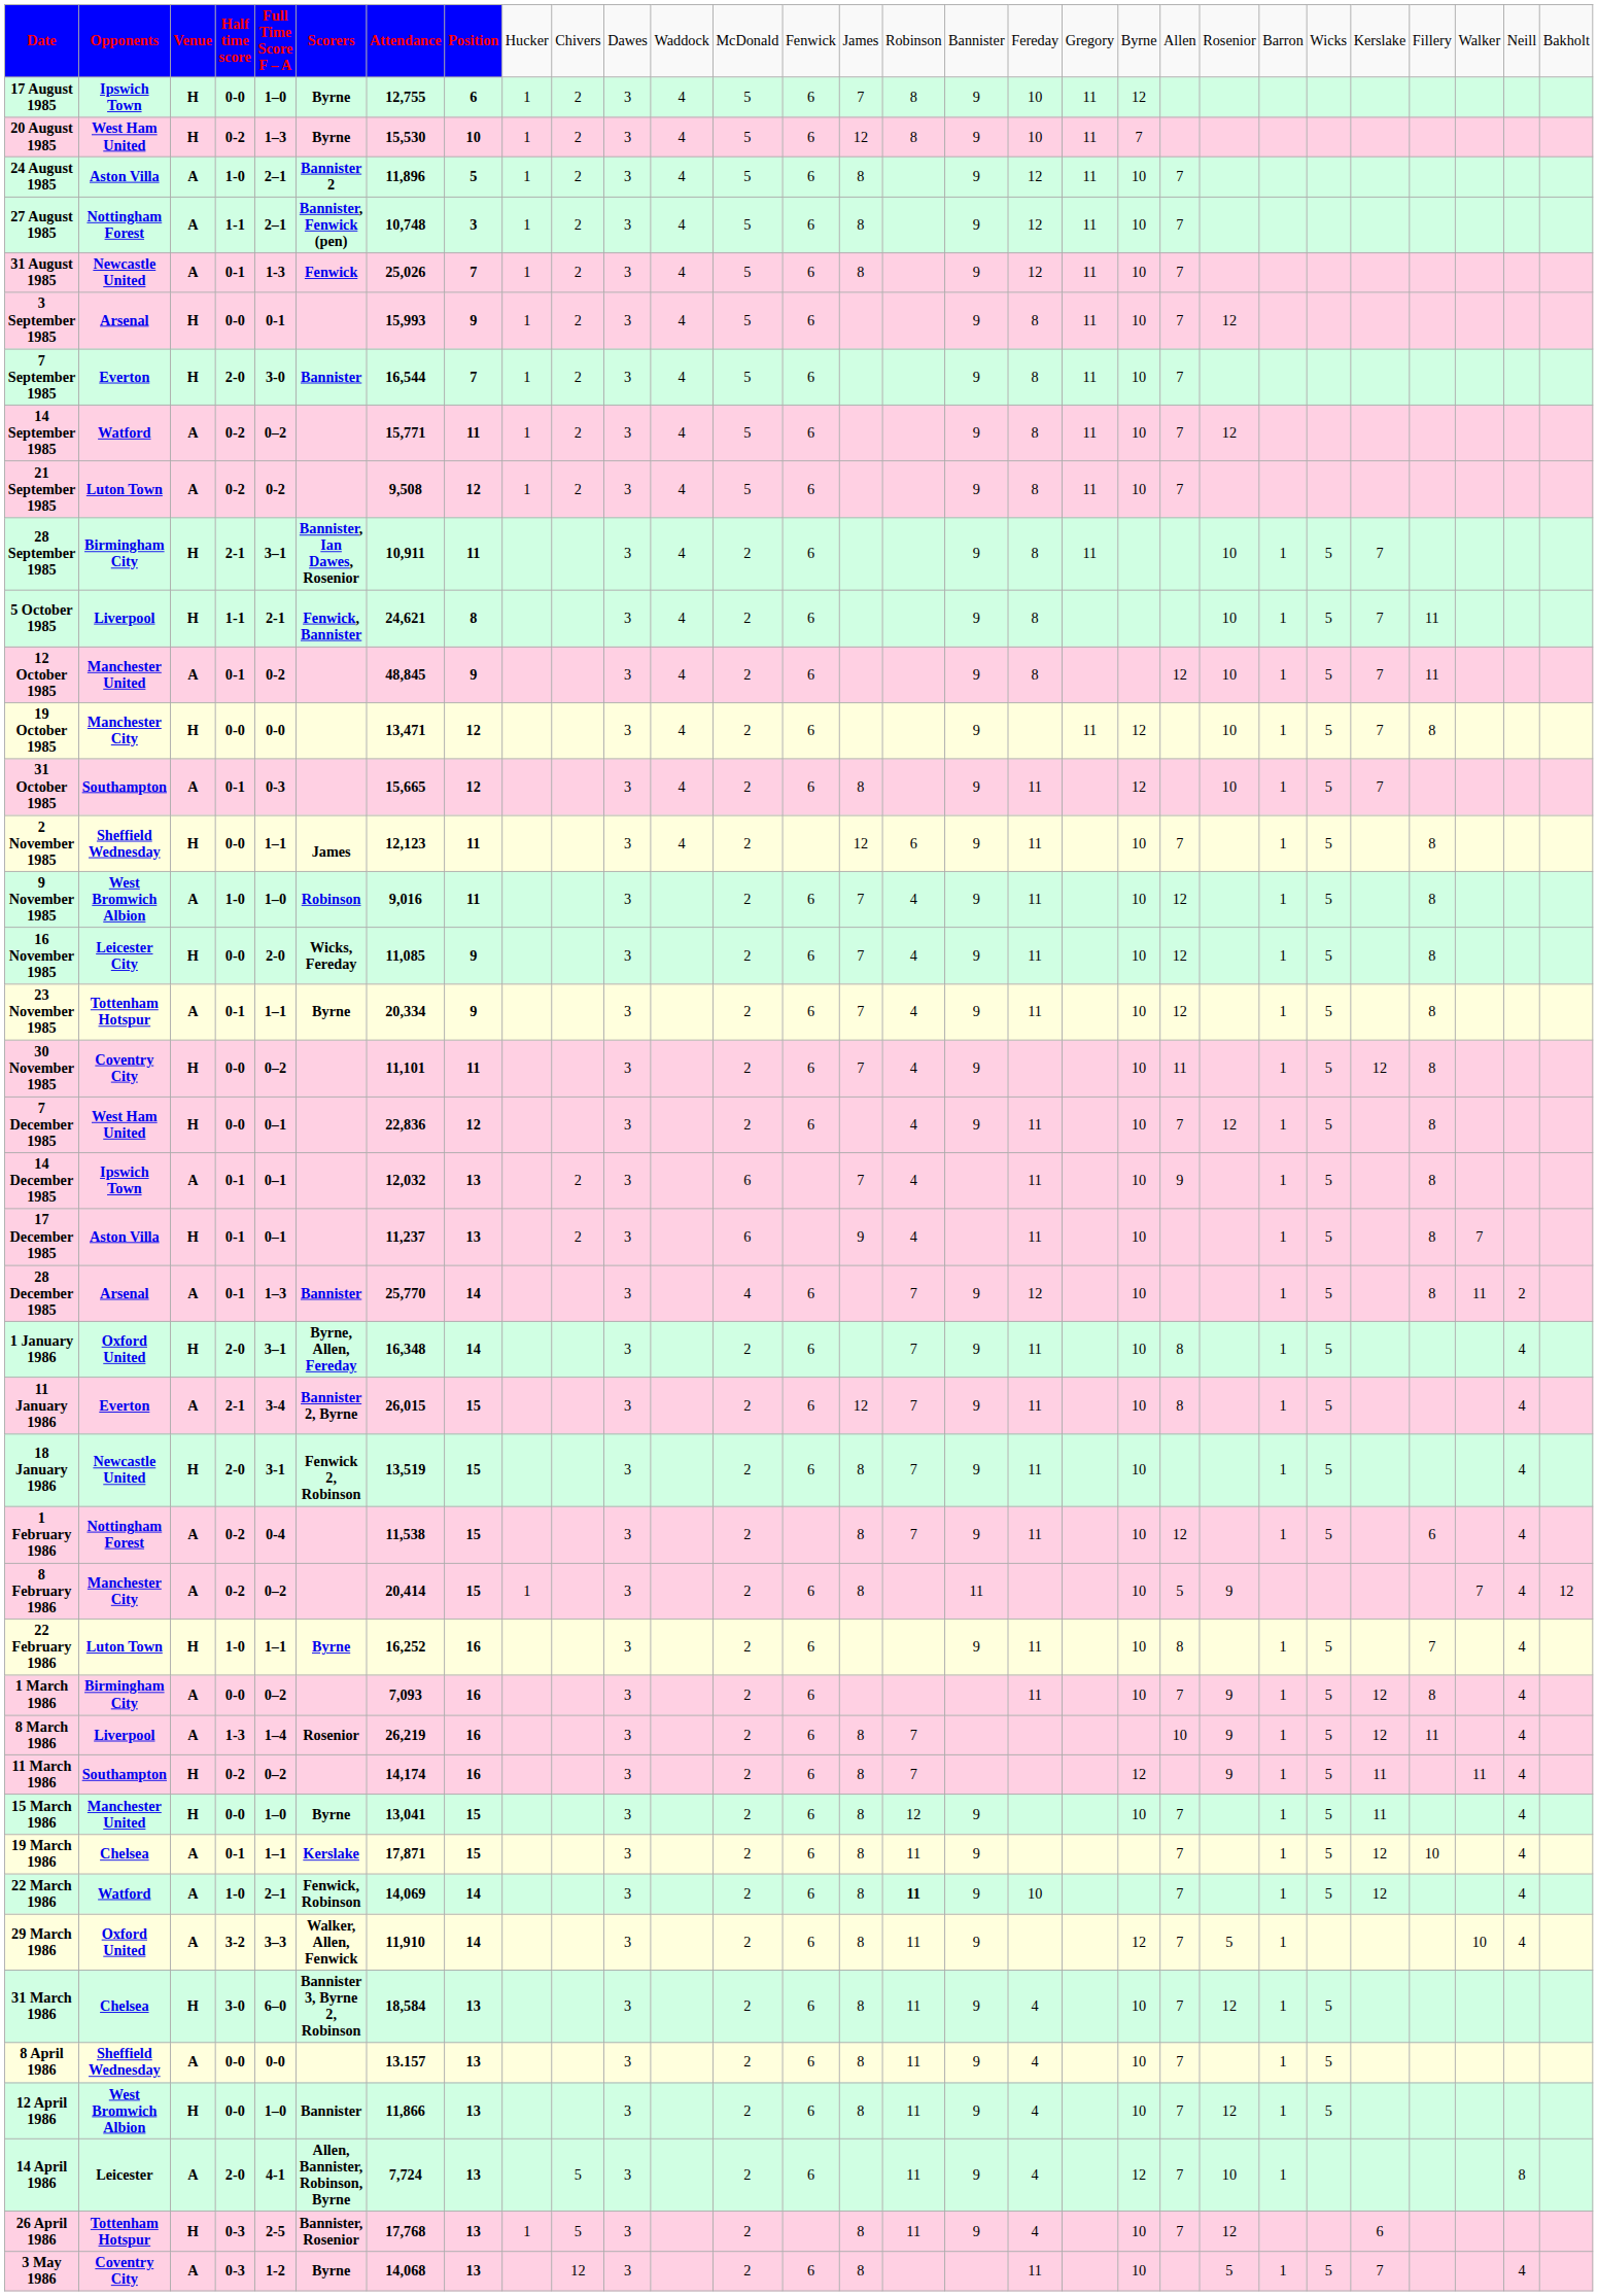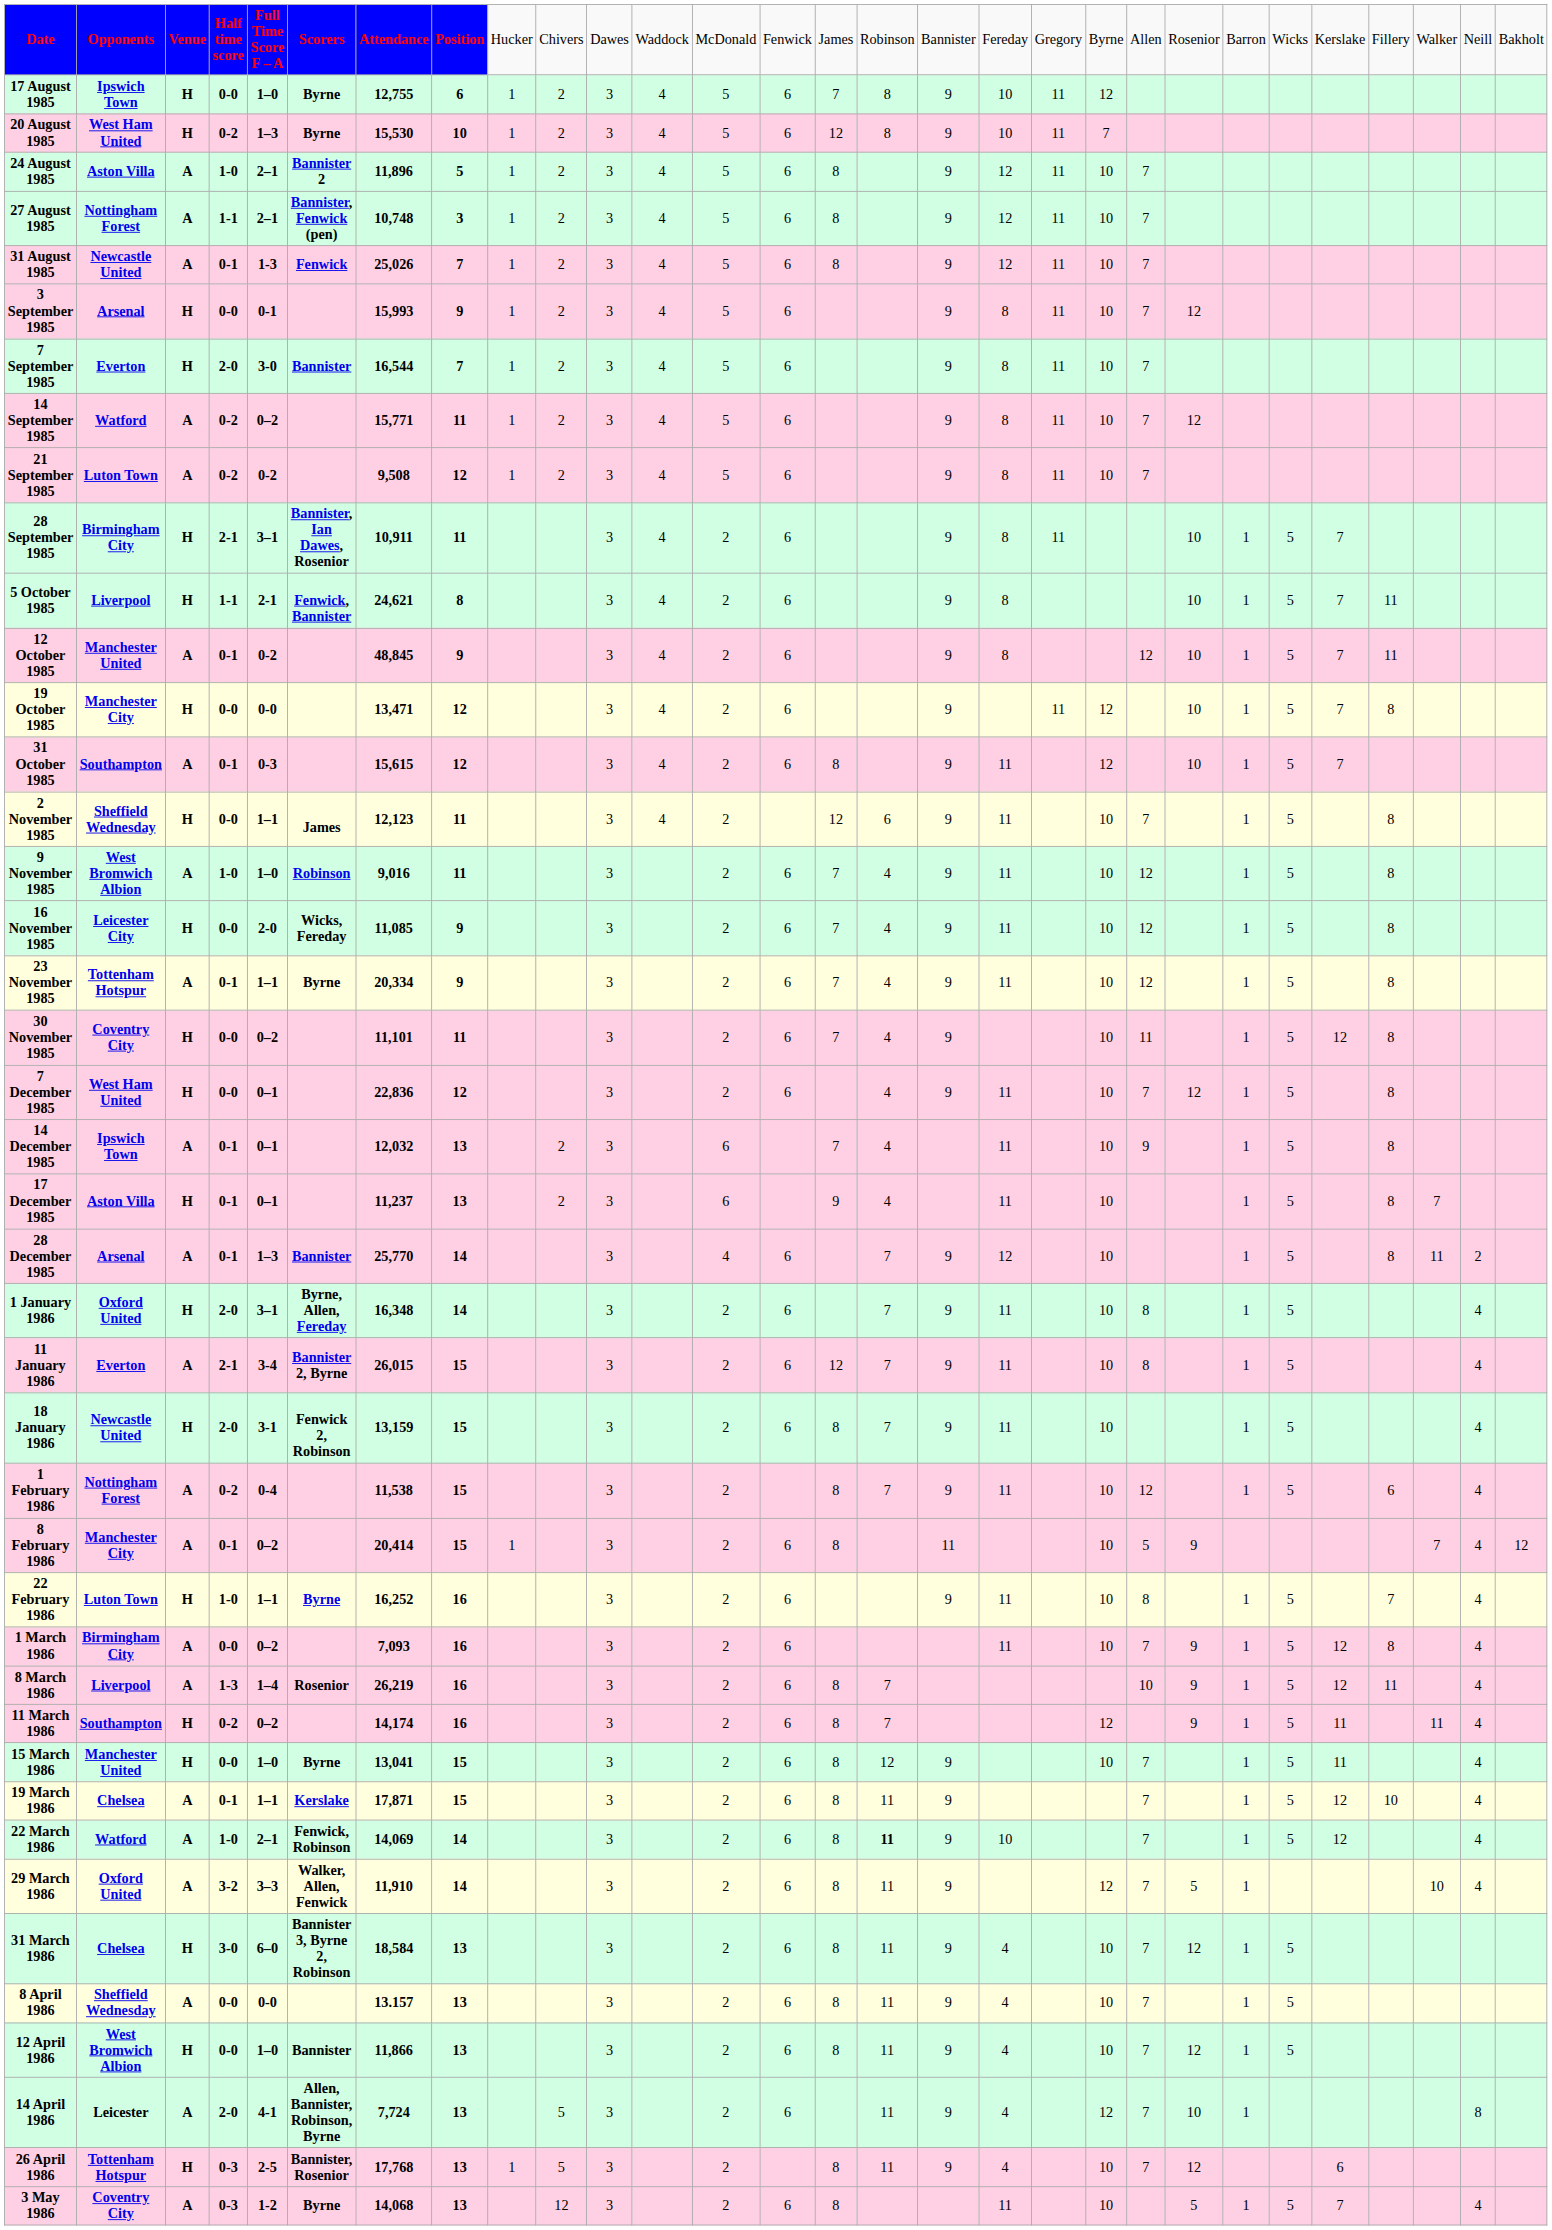31 October 1985 | column 7: 15,665 -> 15,615
18 January 1986 | column 7: 13,519 -> 13,159
8 February 1986 | column 4: 0-2 -> 0-1
